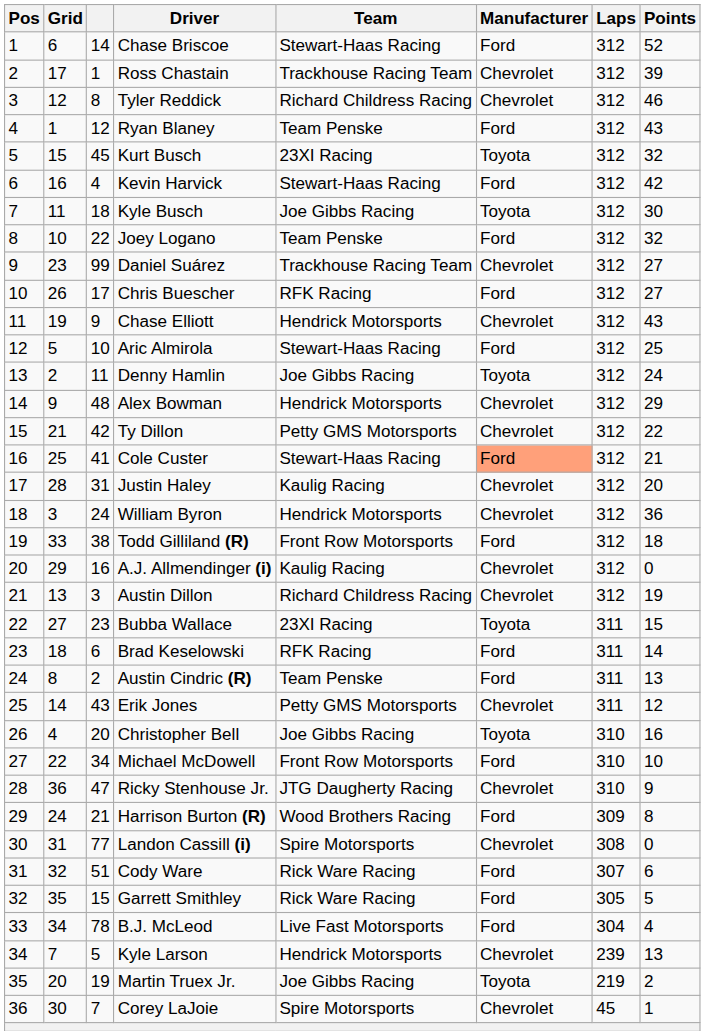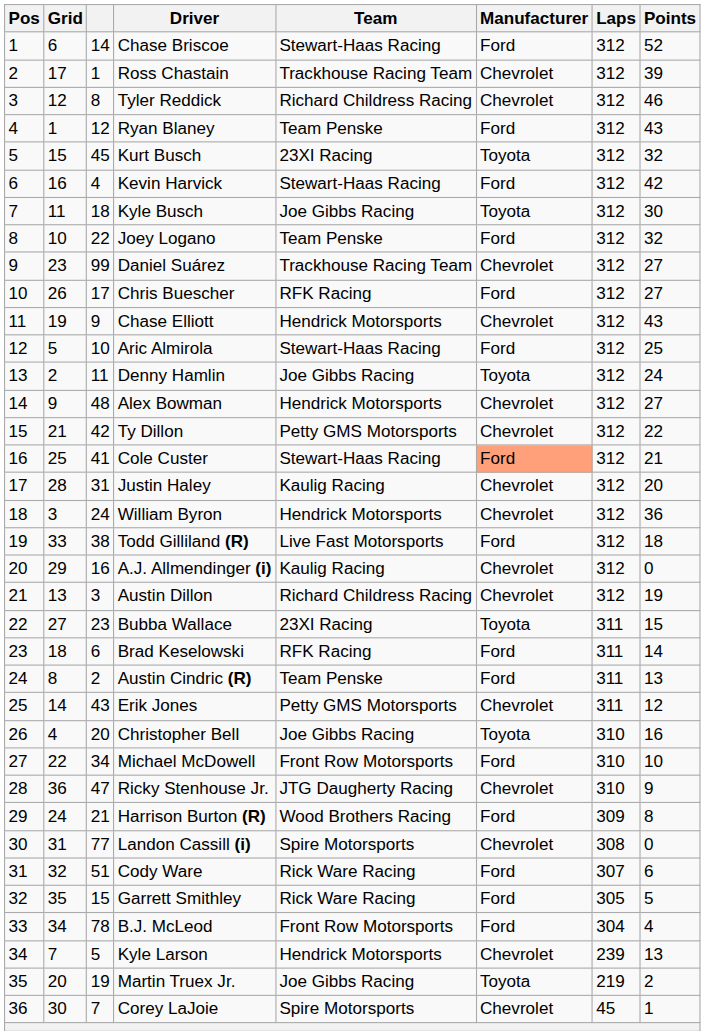Alex Bowman | Points: 29 -> 27
Todd Gilliland (R) | Team: Front Row Motorsports -> Live Fast Motorsports
B.J. McLeod | Team: Live Fast Motorsports -> Front Row Motorsports
